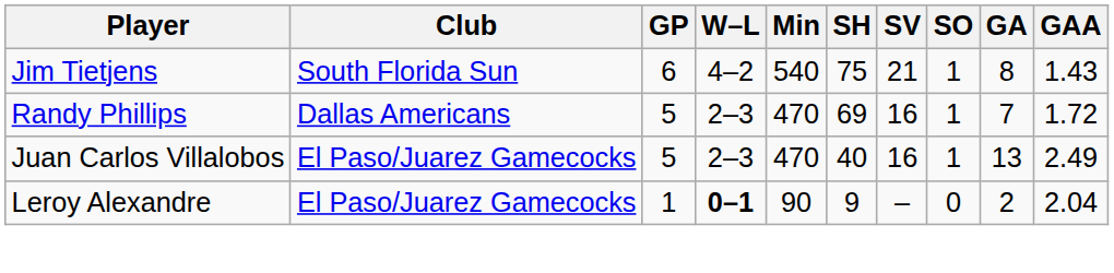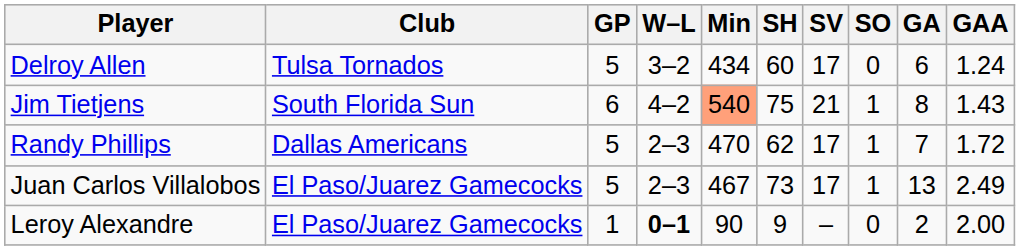+ row: Delroy Allen | Tulsa Tornados | 5 | 3–2 | 434 | 60 | 17 | 0 | 6 | 1.24
Jim Tietjens | Min: no background -> lightsalmon background
Randy Phillips | SH: 69 -> 62
Randy Phillips | SV: 16 -> 17
Juan Carlos Villalobos | Min: 470 -> 467
Juan Carlos Villalobos | SH: 40 -> 73
Juan Carlos Villalobos | SV: 16 -> 17
Leroy Alexandre | GAA: 2.04 -> 2.00
